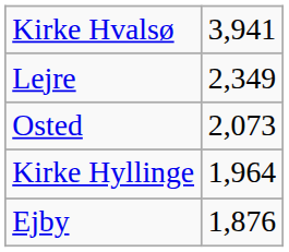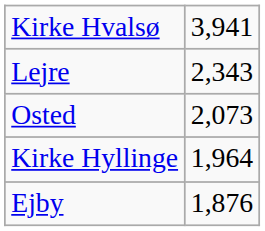Lejre | column 2: 2,349 -> 2,343
